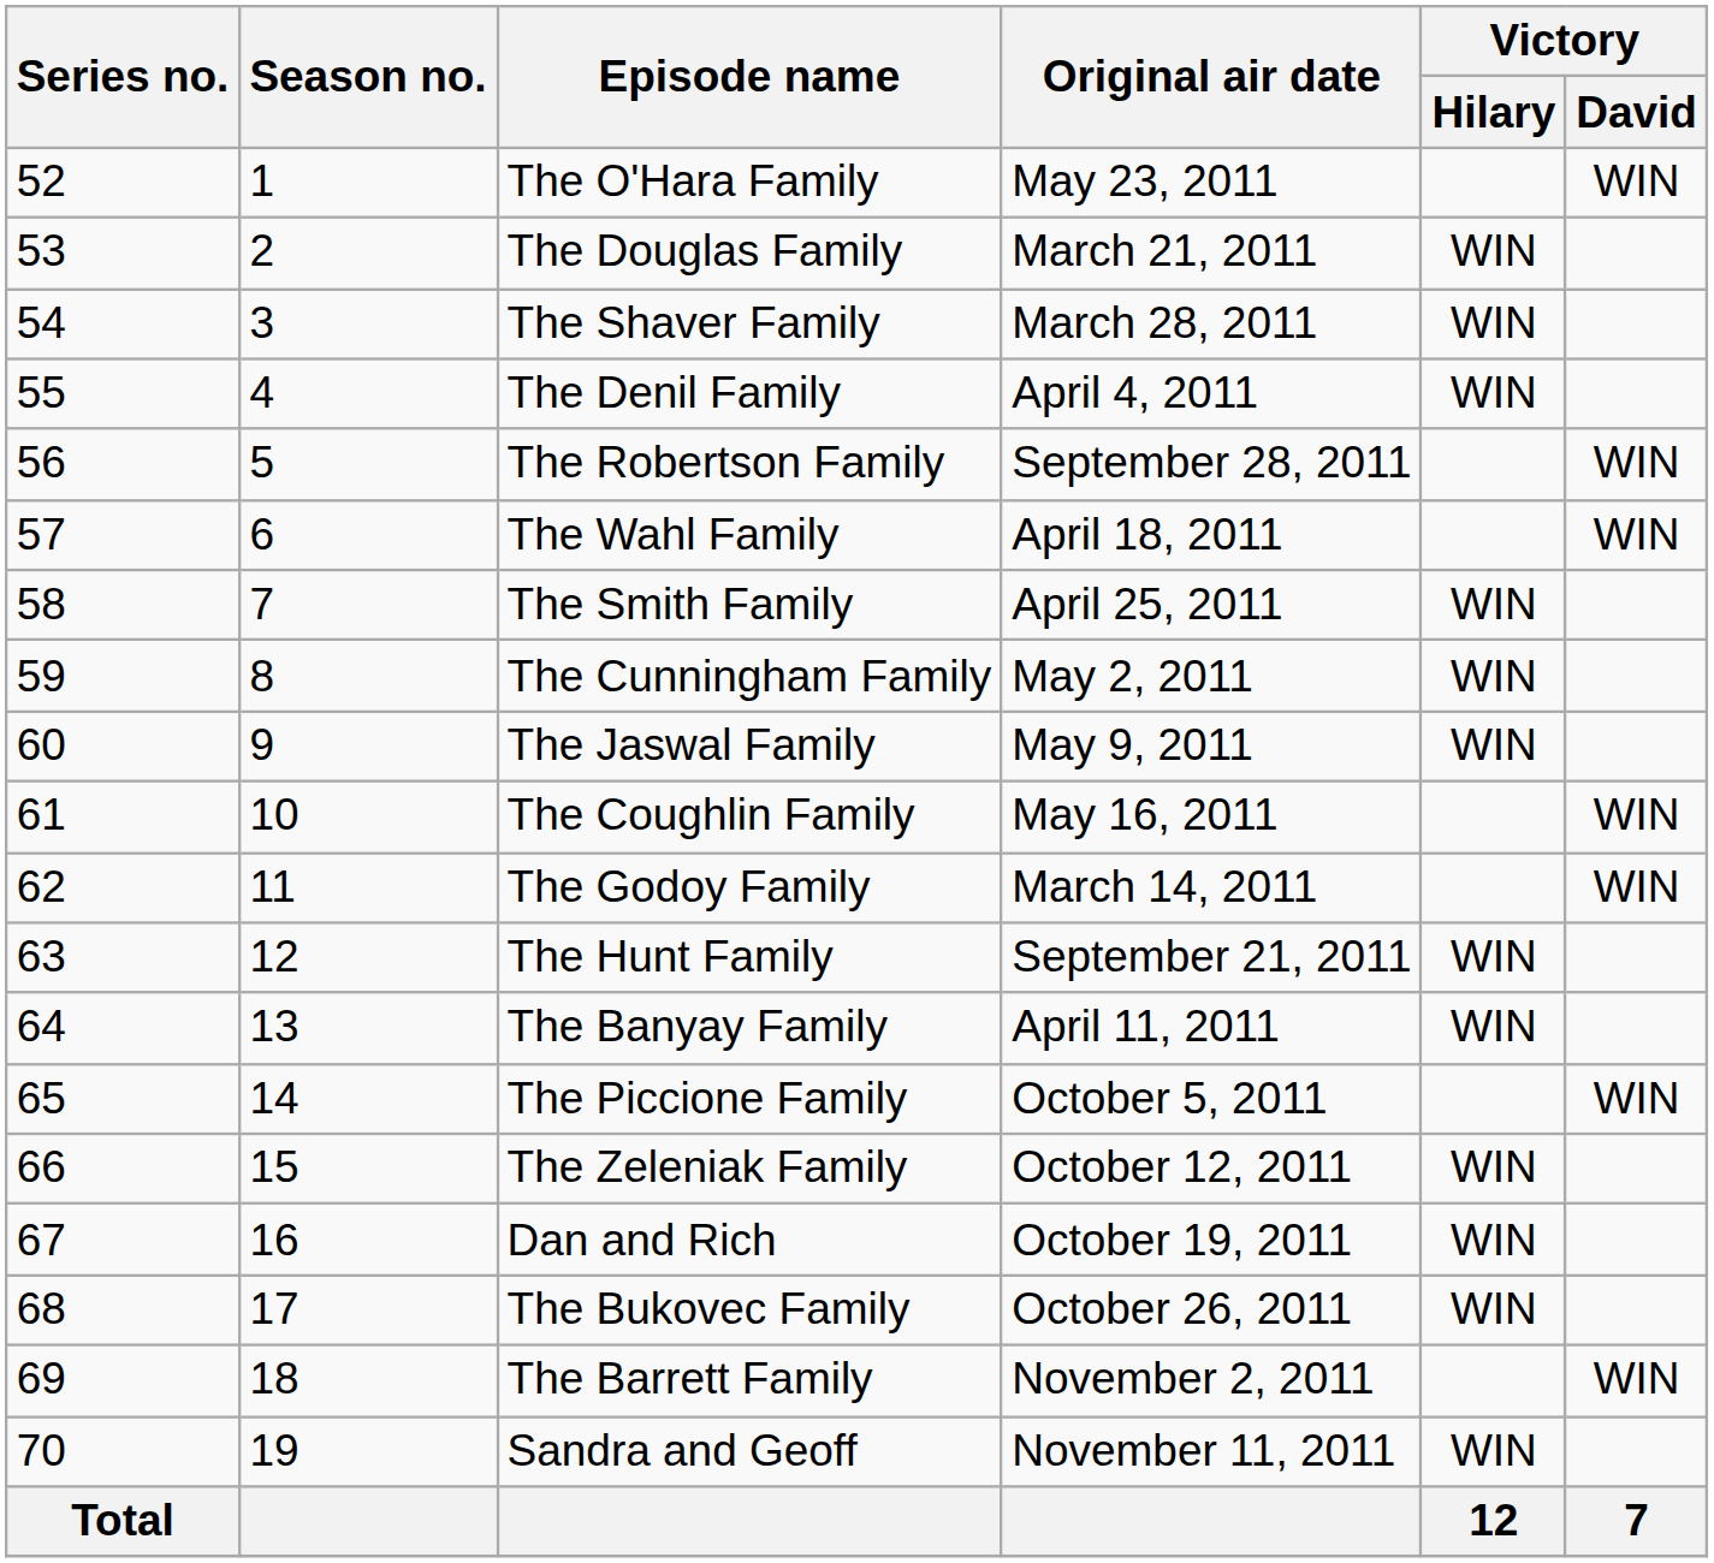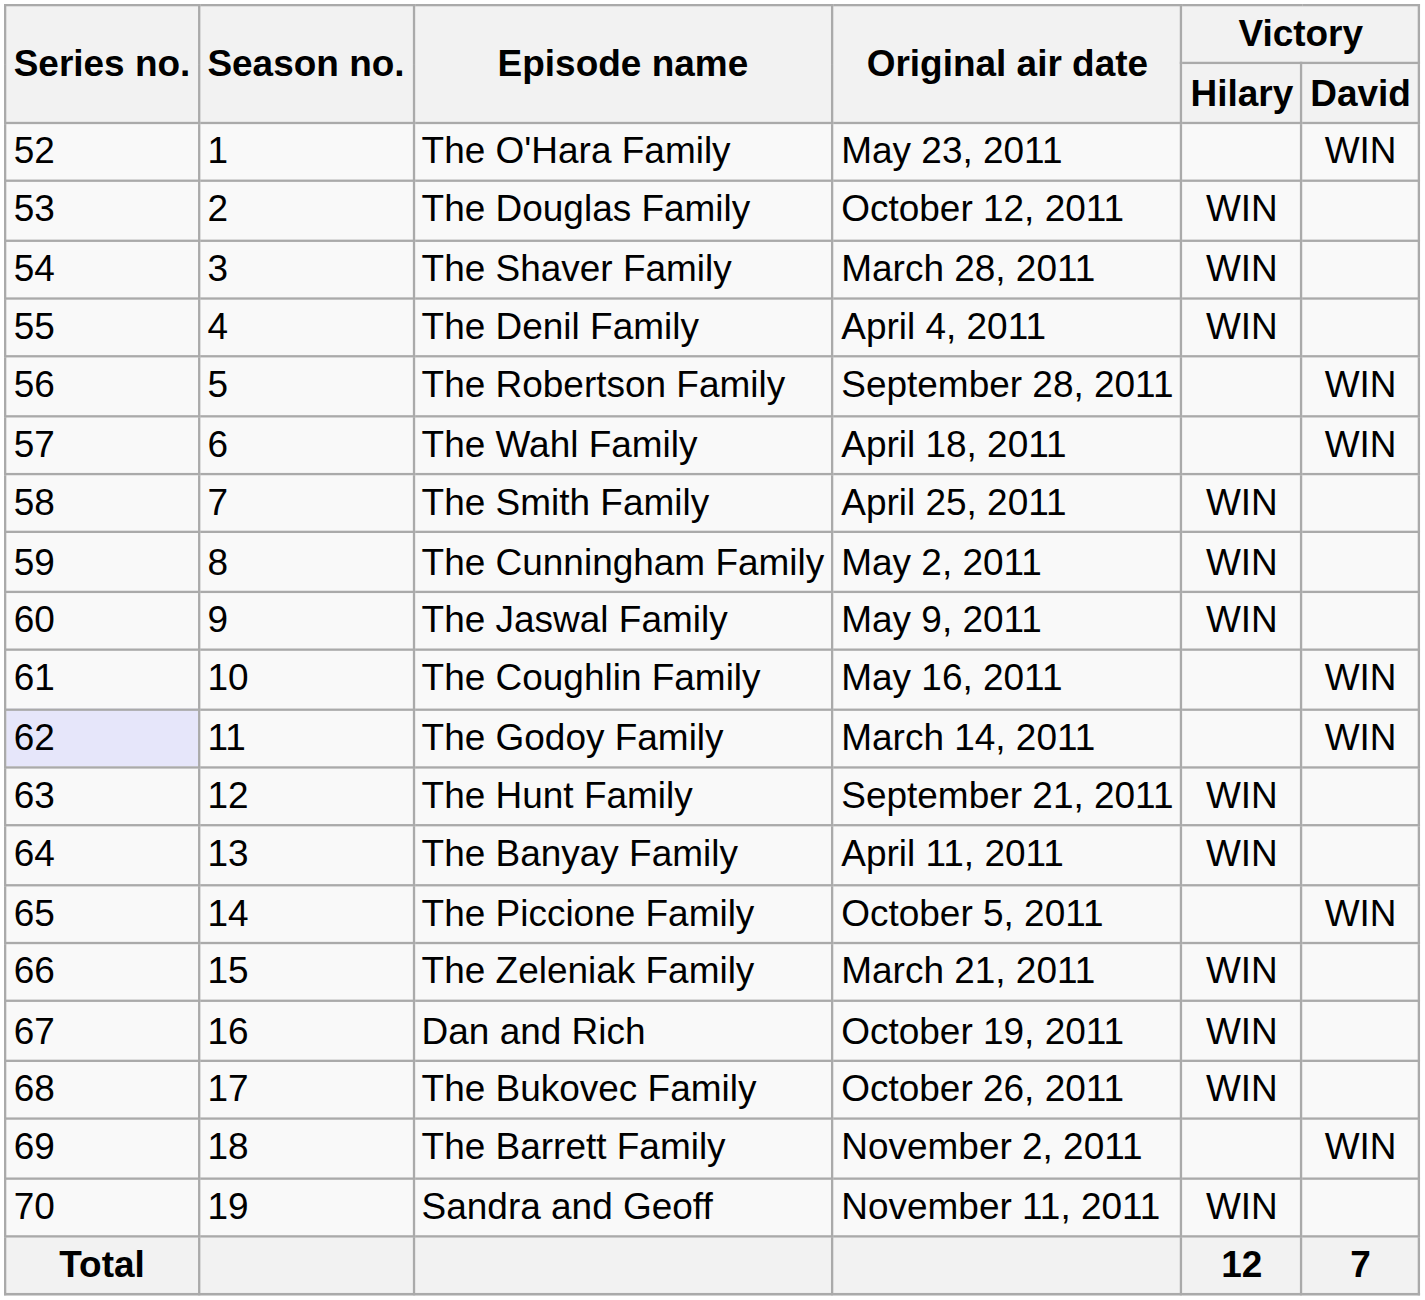The Douglas Family | Original air date: March 21, 2011 -> October 12, 2011
The Godoy Family | Series no.: no background -> lavender background
The Zeleniak Family | Original air date: October 12, 2011 -> March 21, 2011
